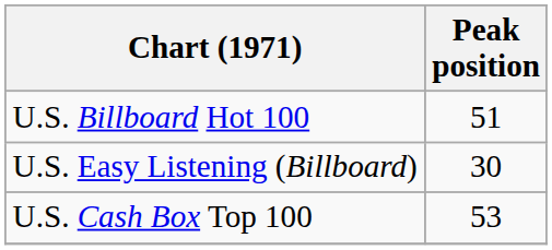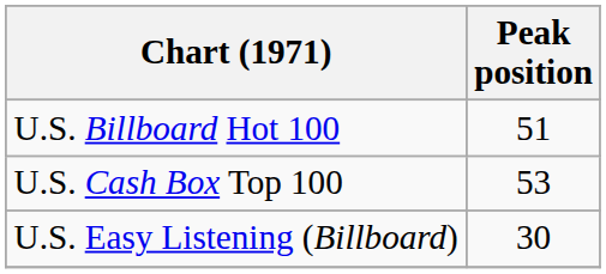rows swapped: U.S. Easy Listening (Billboard) <-> U.S. Cash Box Top 100
